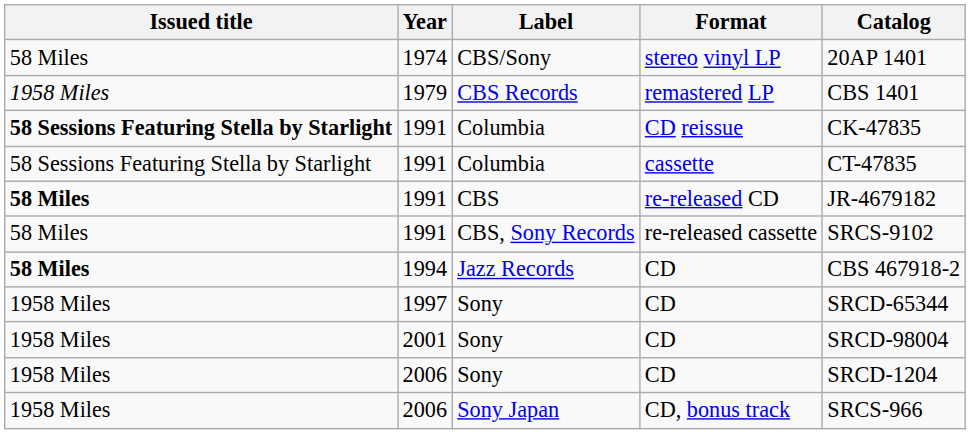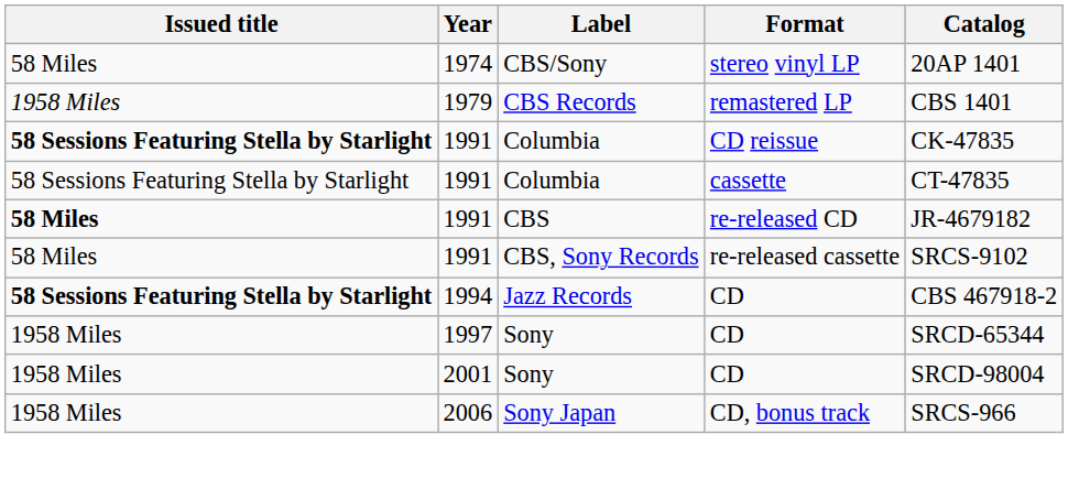Jazz Records | Issued title: 58 Miles -> 58 Sessions Featuring Stella by Starlight
- row: 1958 Miles | 2006 | Sony | CD | SRCD-1204
